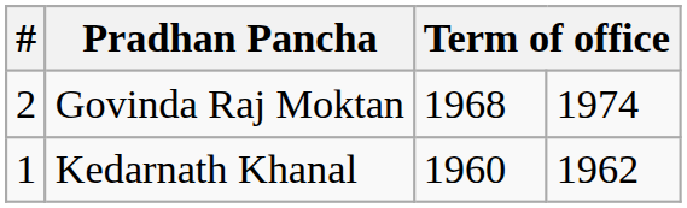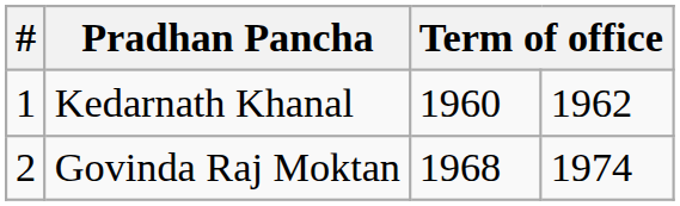rows swapped: Kedarnath Khanal <-> Govinda Raj Moktan
